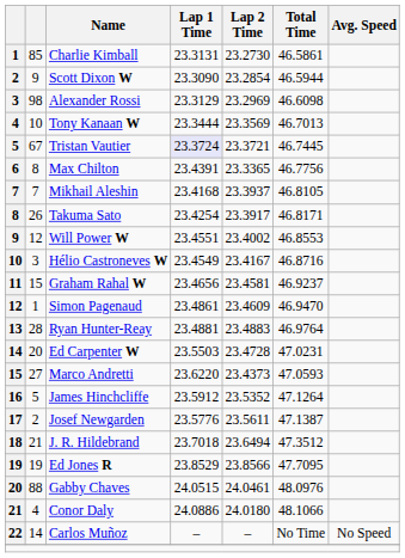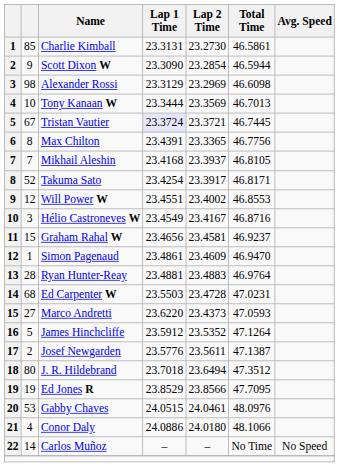Takuma Sato | column 2: 26 -> 52
Ed Carpenter W | column 2: 20 -> 68
J. R. Hildebrand | column 2: 21 -> 80
Gabby Chaves | column 2: 88 -> 53
